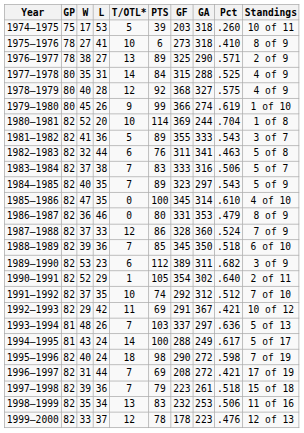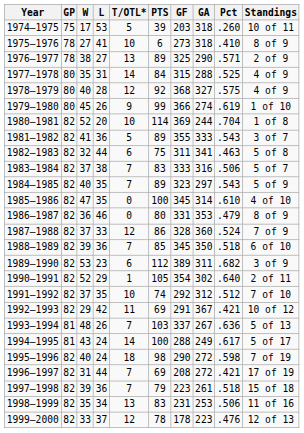1982–1983 | PTS: 76 -> 75
1993–1994 | GA: 297 -> 267
1998–1999 | GF: 232 -> 231
